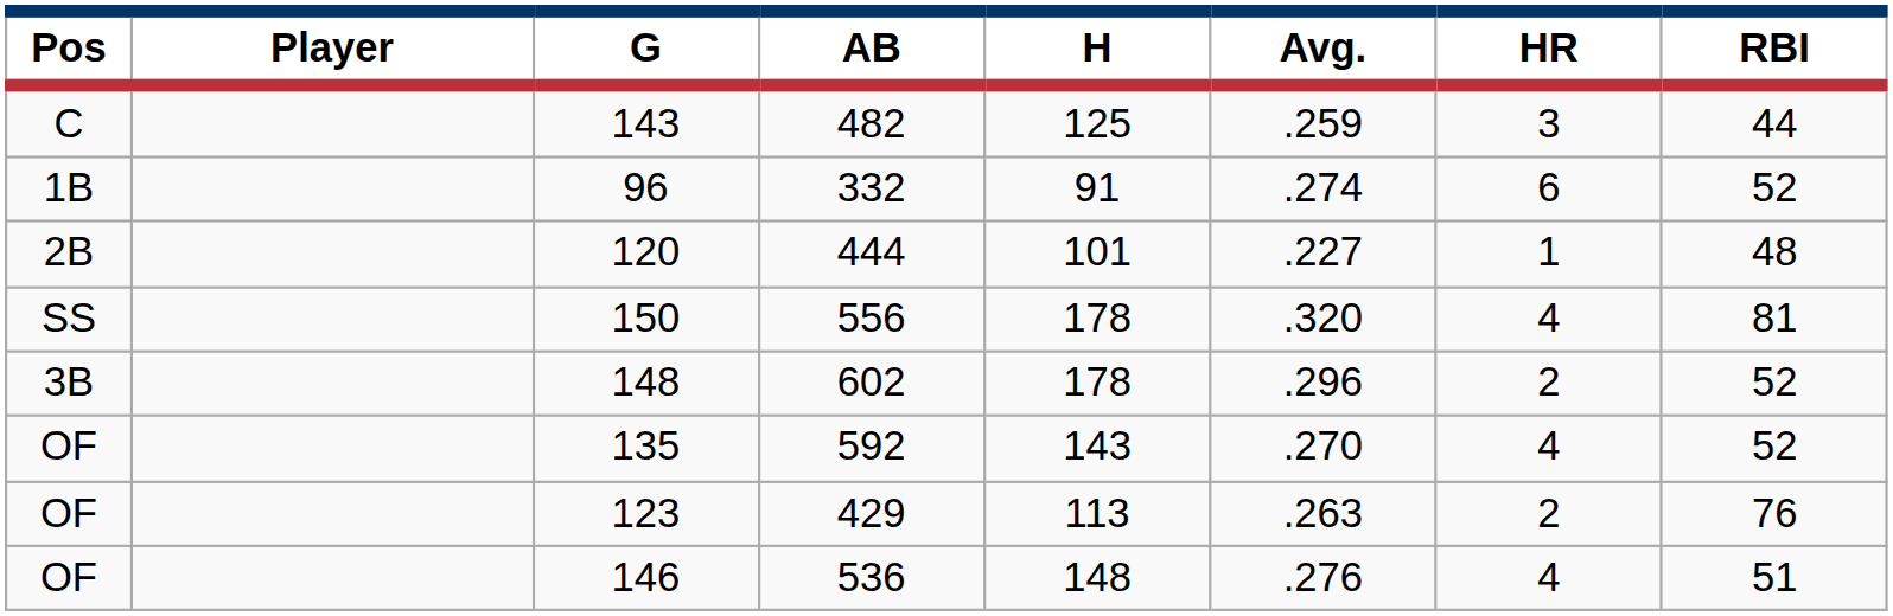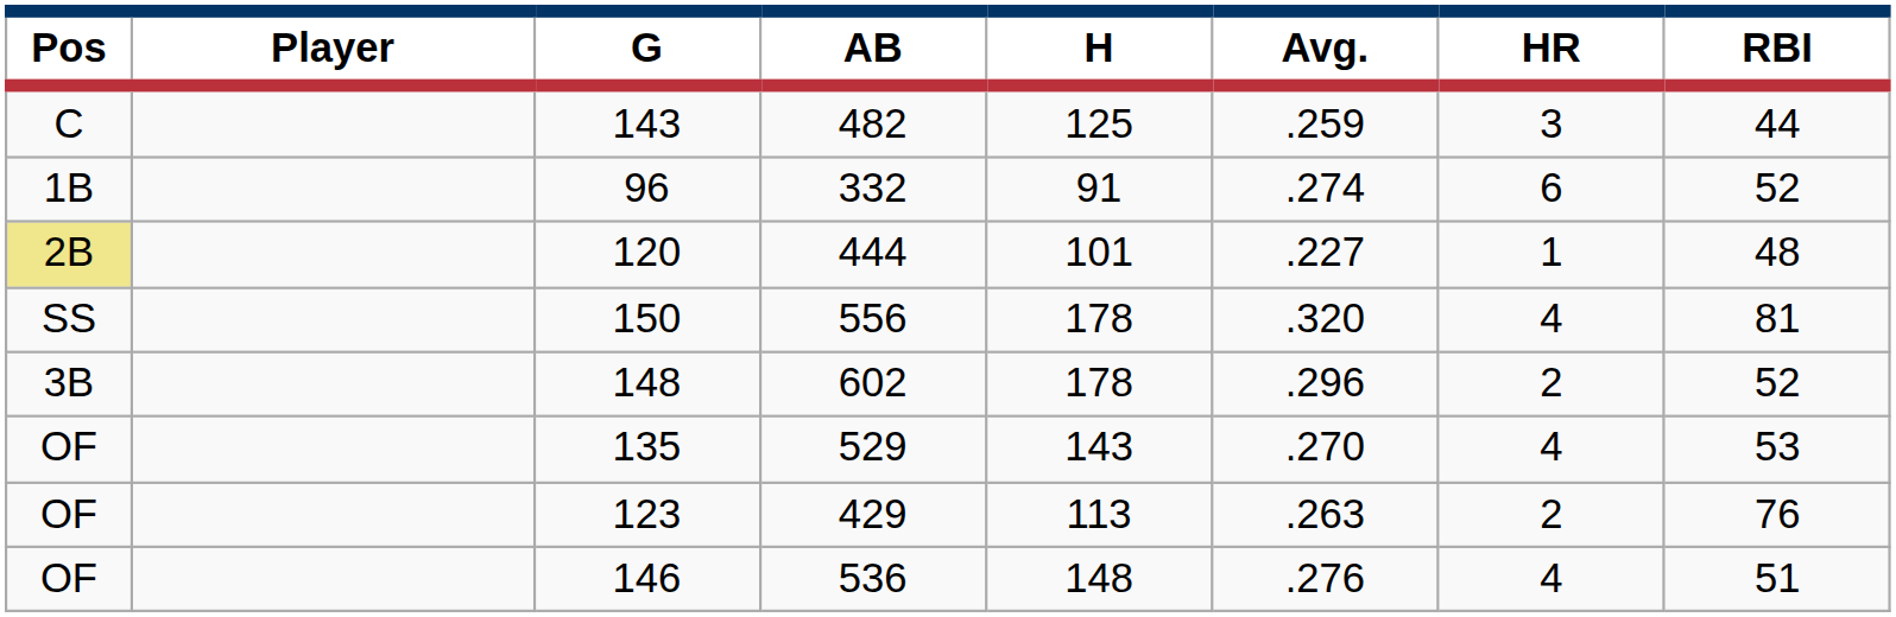120 | Pos: no background -> khaki background
135 | AB: 592 -> 529
135 | RBI: 52 -> 53
